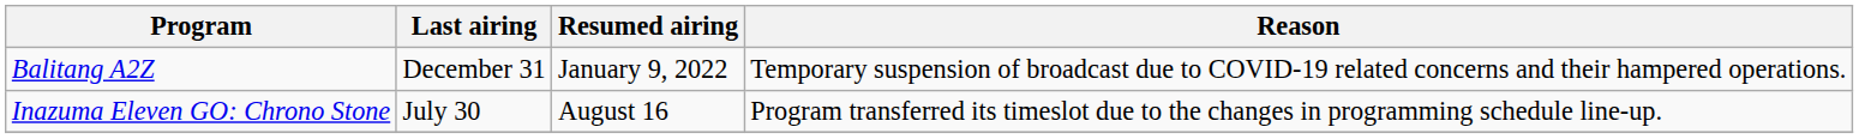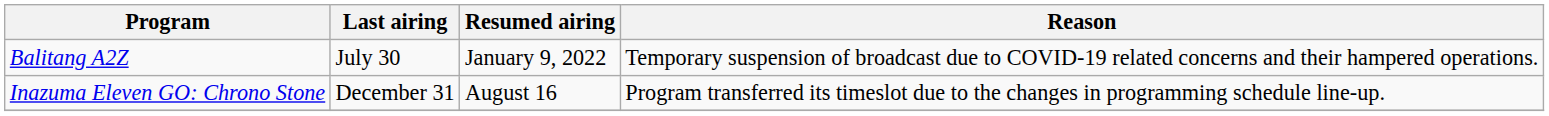Balitang A2Z | Last airing: December 31 -> July 30
Inazuma Eleven GO: Chrono Stone | Last airing: July 30 -> December 31
